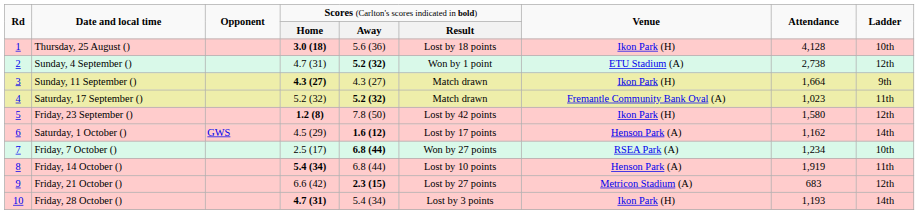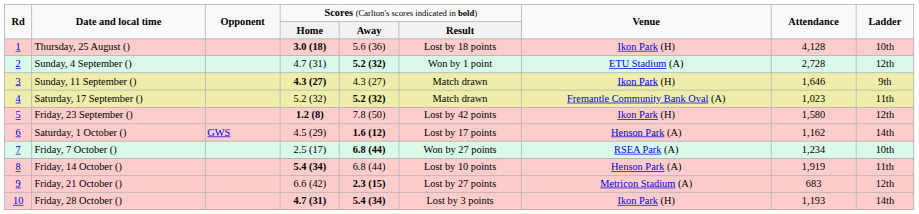Sunday, 4 September () | column 8: 2,738 -> 2,728
Sunday, 11 September () | column 8: 1,664 -> 1,646
Friday, 28 October () | column 5: normal -> bold
